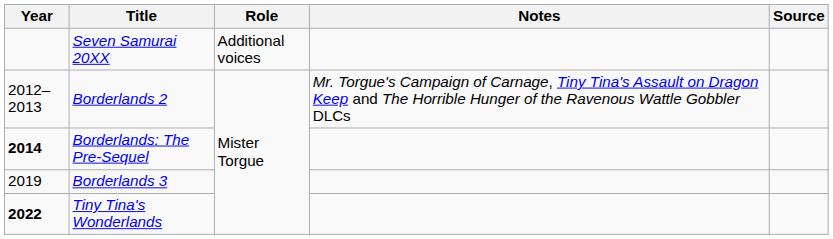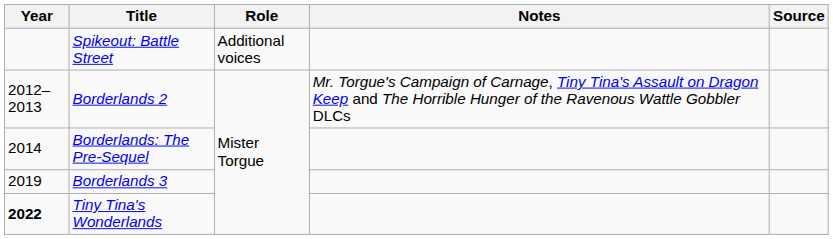- row: Seven Samurai 20XX | Additional voices
+ row: Spikeout: Battle Street | Additional voices
Borderlands: The Pre-Sequel | Year: bold -> normal
